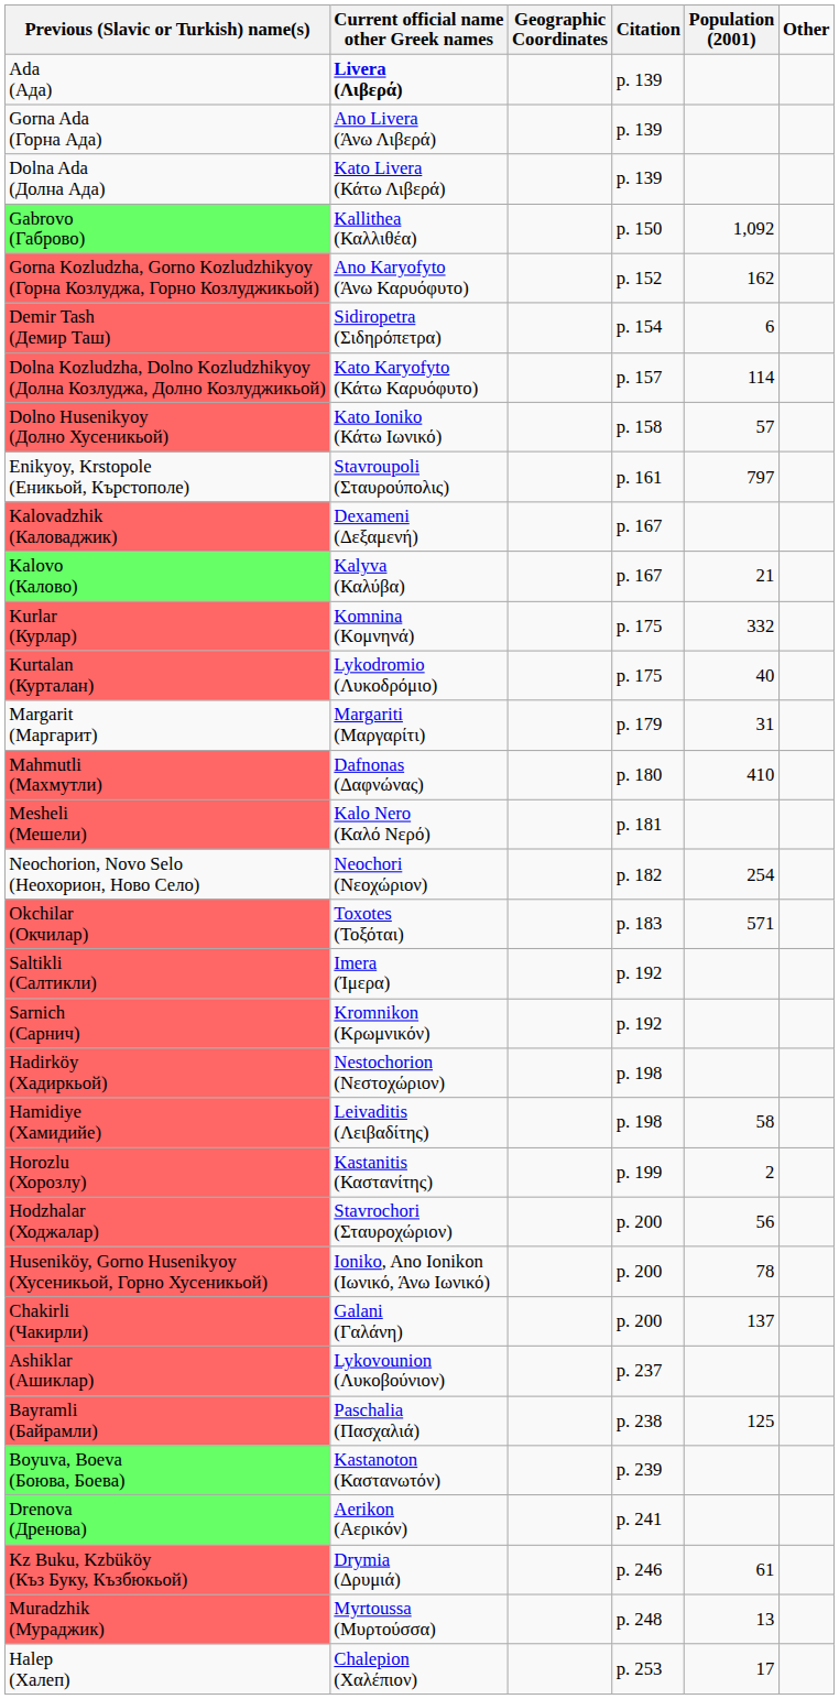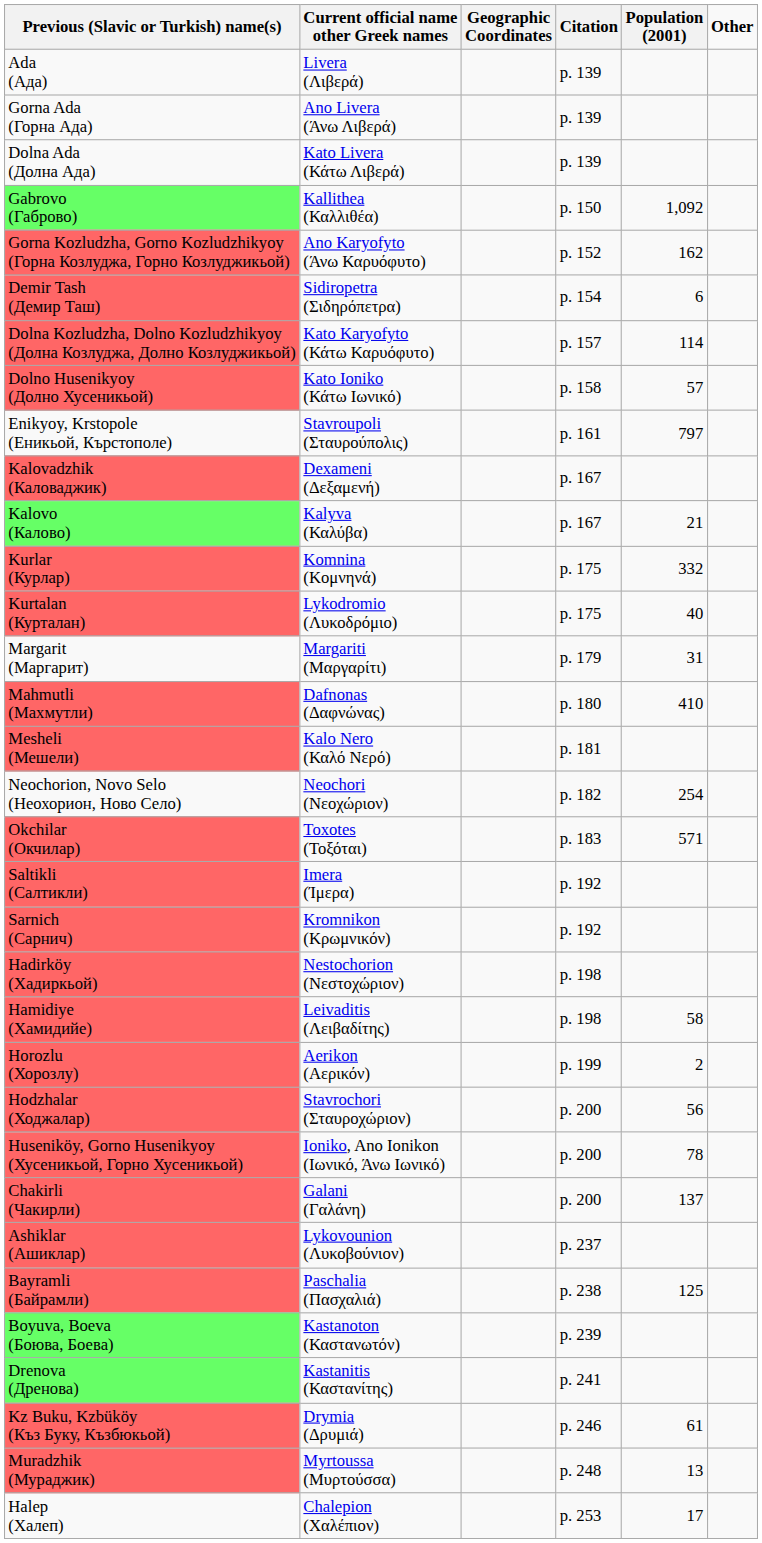Ada (Ада) | Current official name other Greek names: bold -> normal
Horozlu (Хорозлу) | Current official name other Greek names: Kastanitis (Καστανίτης) -> Aerikon (Αερικόν)
Drenova (Дренова) | Current official name other Greek names: Aerikon (Αερικόν) -> Kastanitis (Καστανίτης)
